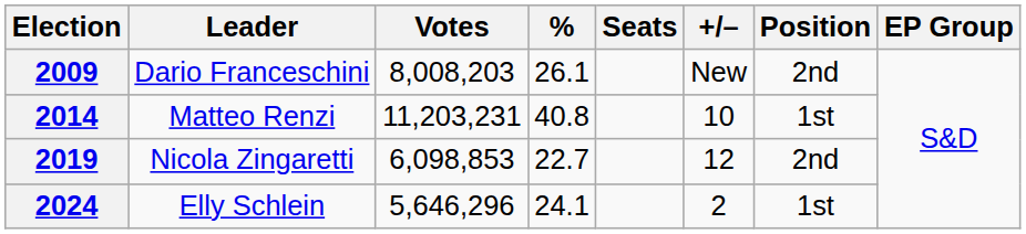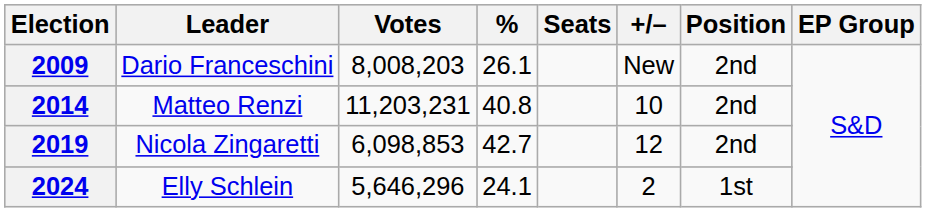2014 | Position: 1st -> 2nd
2019 | %: 22.7 -> 42.7
